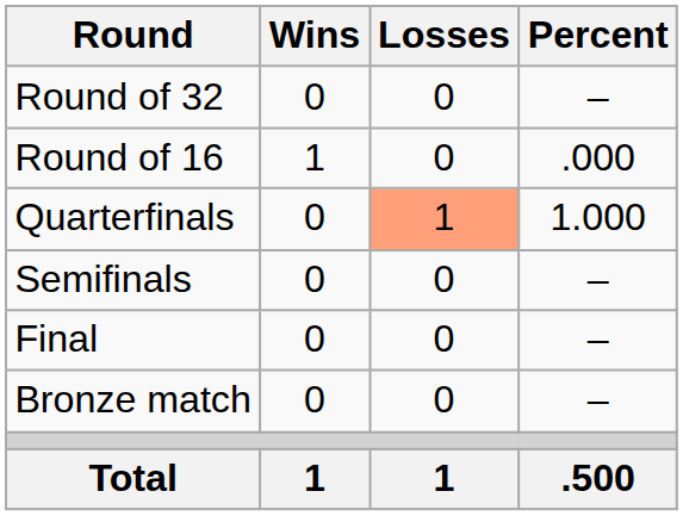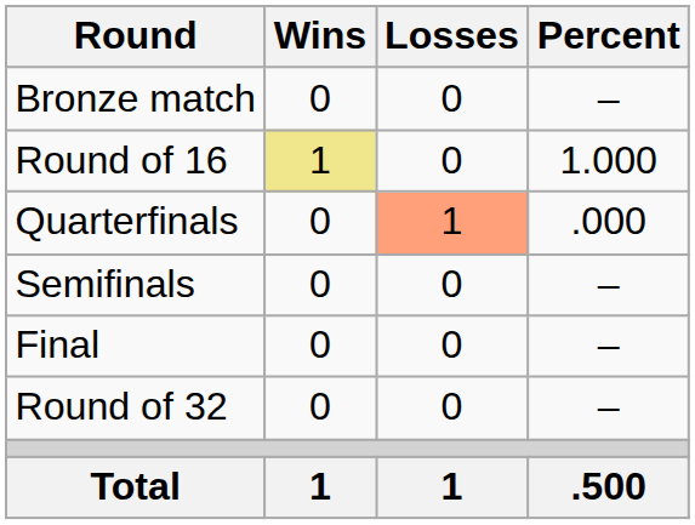rows swapped: Round of 32 <-> Bronze match
Round of 16 | Wins: no background -> khaki background
Round of 16 | Percent: .000 -> 1.000
Quarterfinals | Percent: 1.000 -> .000
